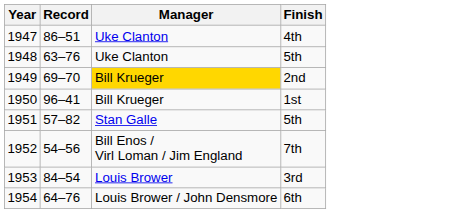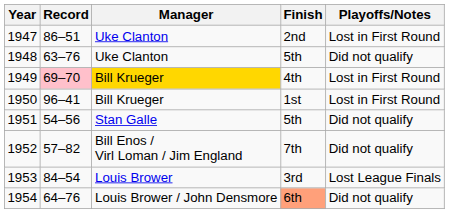+ column: Playoffs/Notes | Lost in First Round | Did not qualify | Lost in First Round | Lost in First Round | Did not qualify | Did not qualify | Lost League Finals | Did not qualify
1947 | Finish: 4th -> 2nd
1949 | Record: no background -> pink background
1949 | Finish: 2nd -> 4th
1951 | Record: 57–82 -> 54–56
1952 | Record: 54–56 -> 57–82
1954 | Finish: no background -> lightsalmon background
